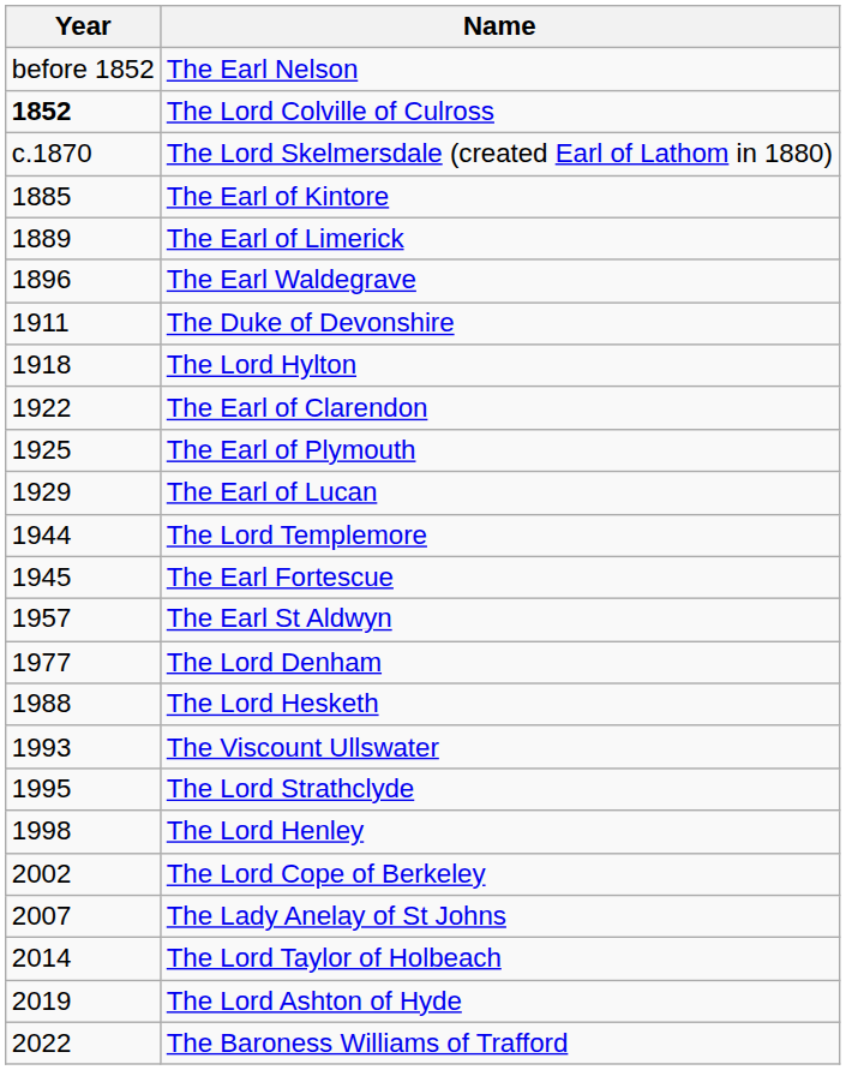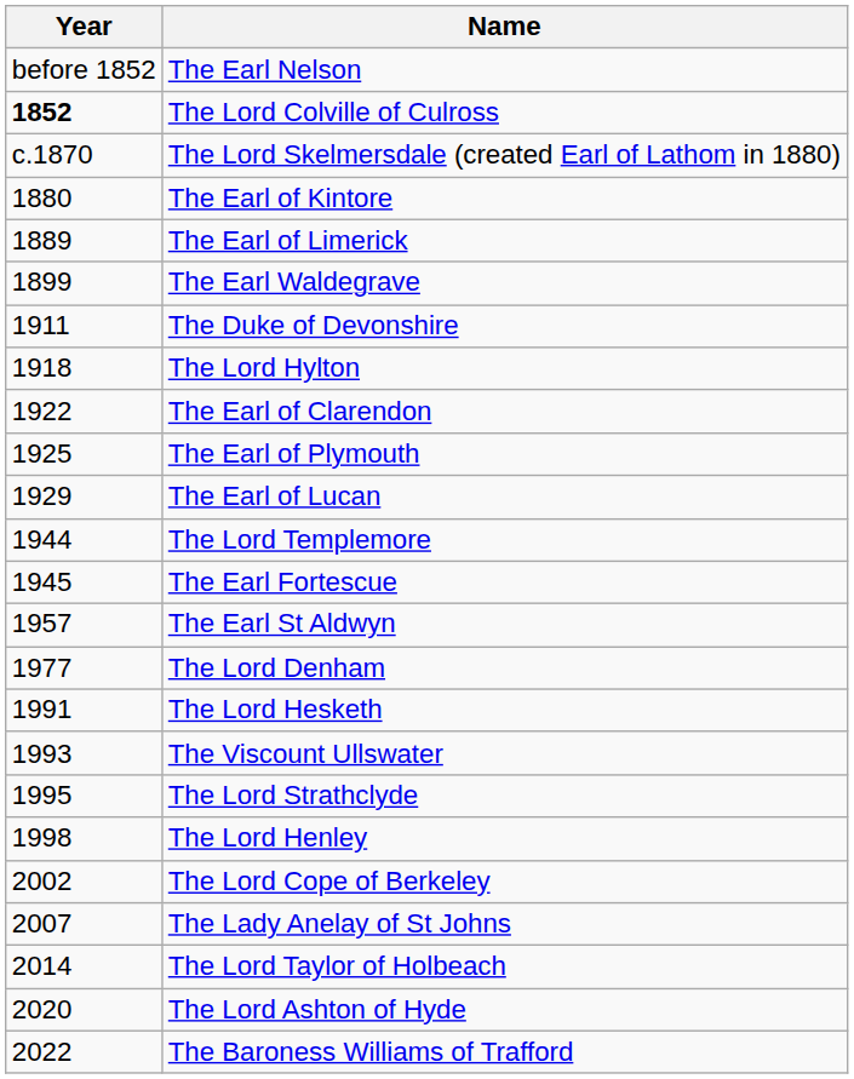The Earl of Kintore | Year: 1885 -> 1880
The Earl Waldegrave | Year: 1896 -> 1899
The Lord Hesketh | Year: 1988 -> 1991
The Lord Ashton of Hyde | Year: 2019 -> 2020
